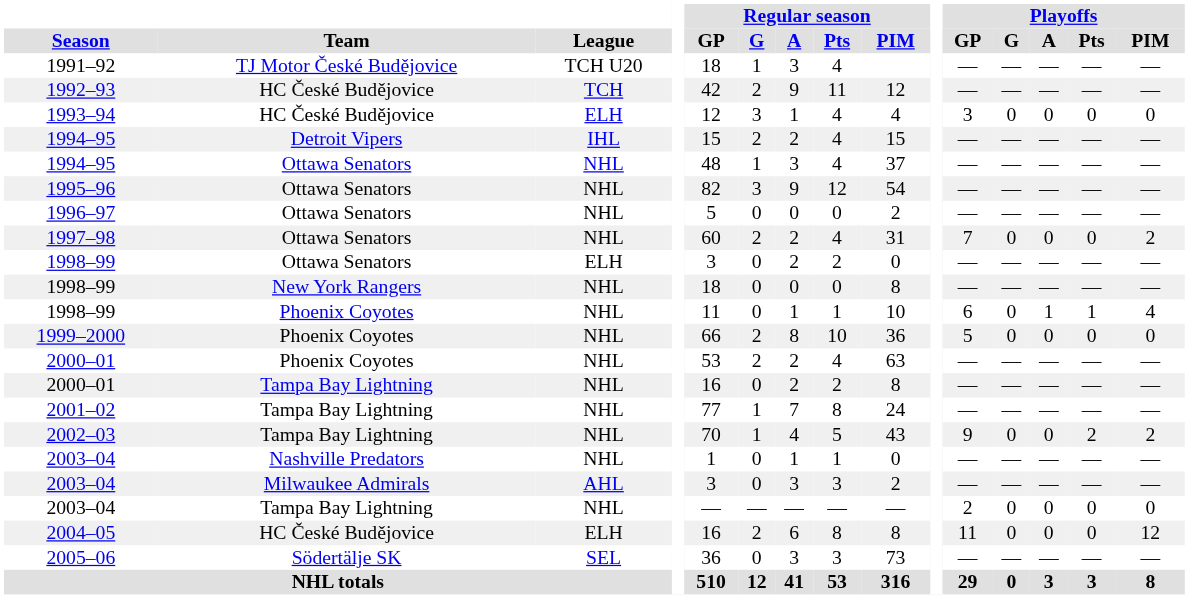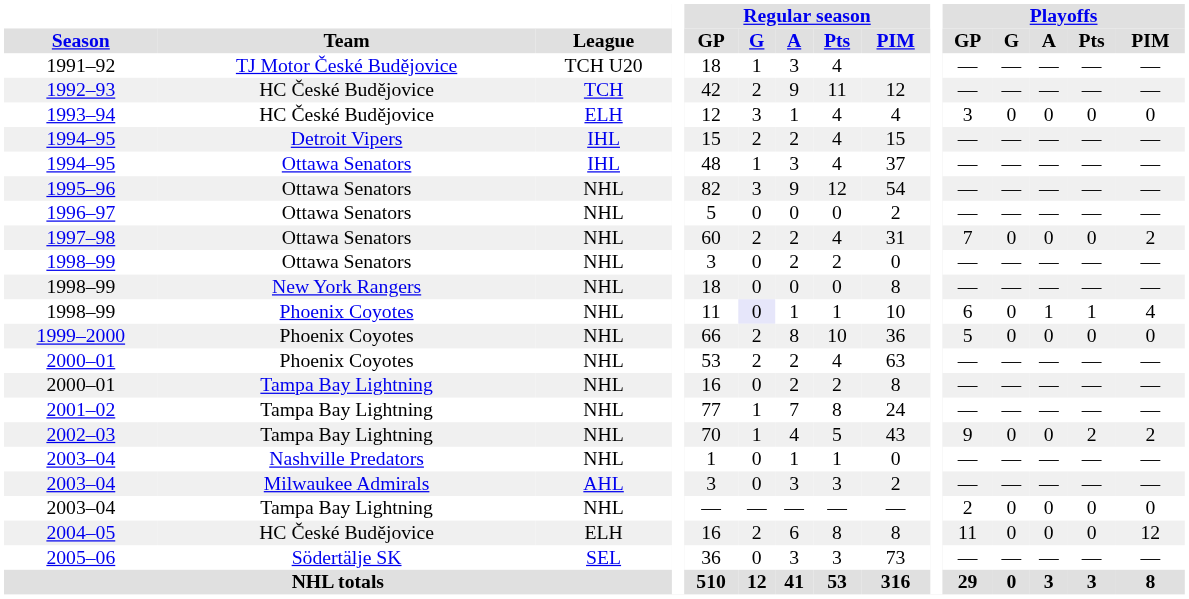1994–95 / Ottawa Senators | League: NHL -> IHL
1998–99 / Ottawa Senators | League: ELH -> NHL
1998–99 / Phoenix Coyotes | Regular season / G: no background -> lavender background
